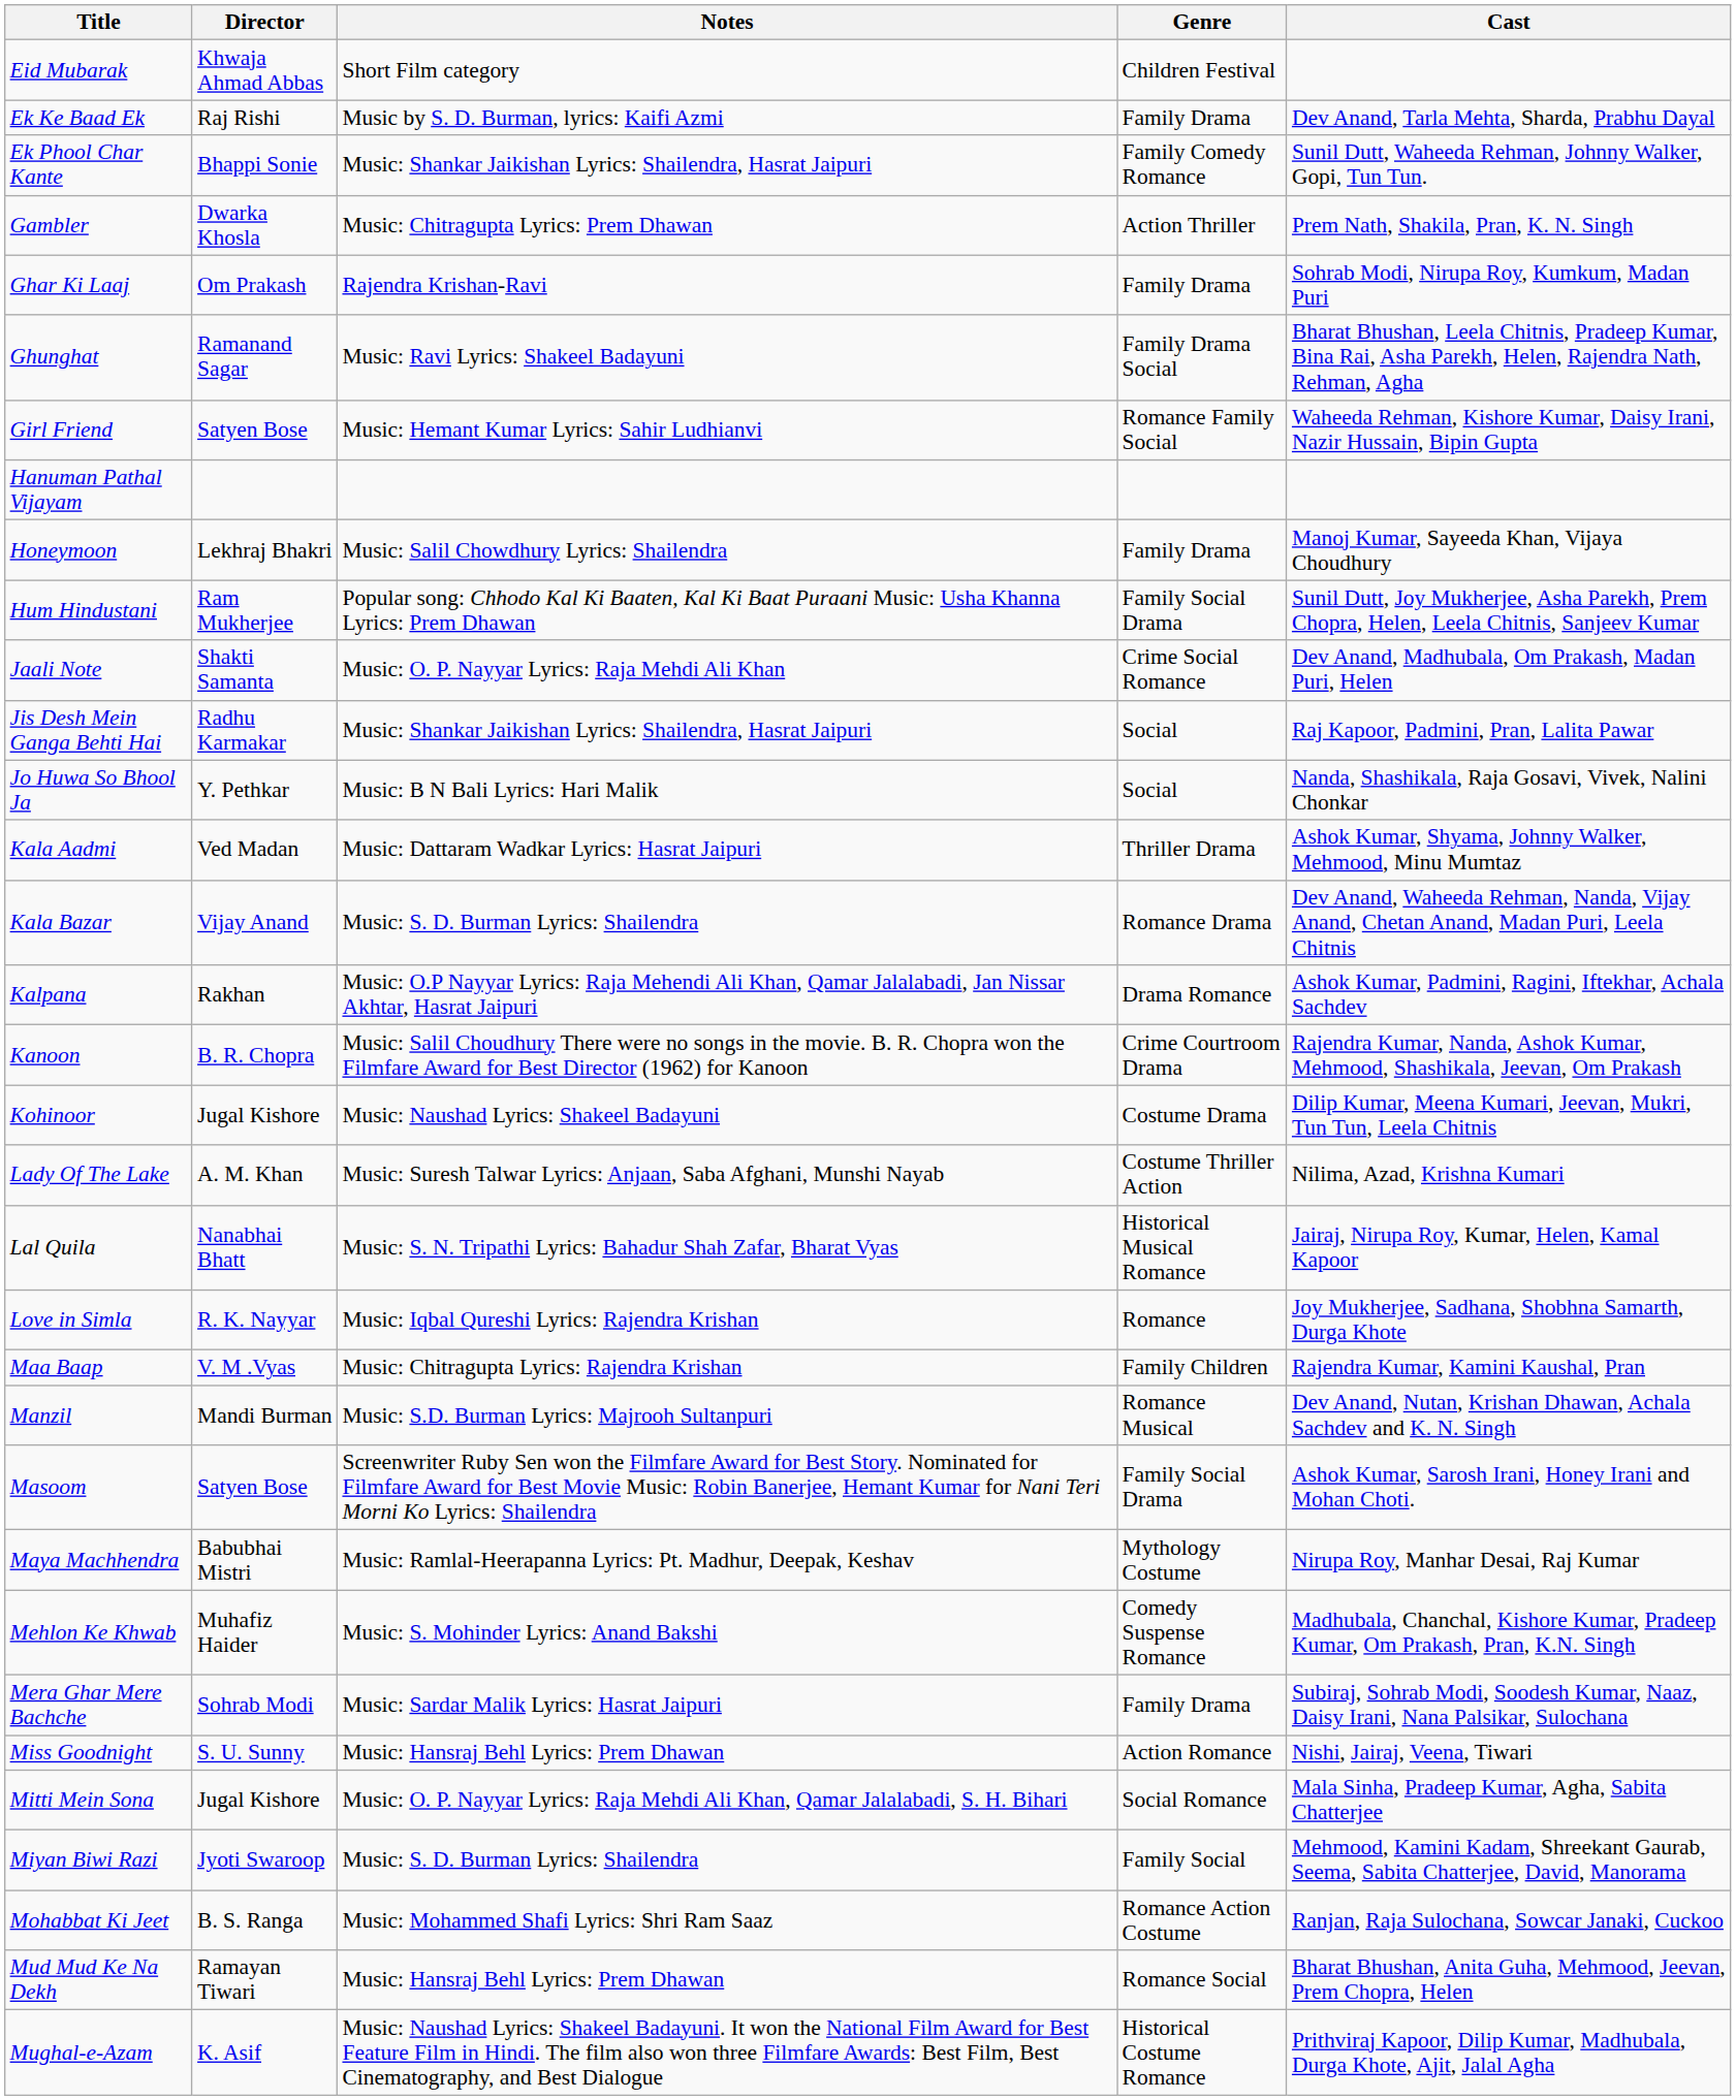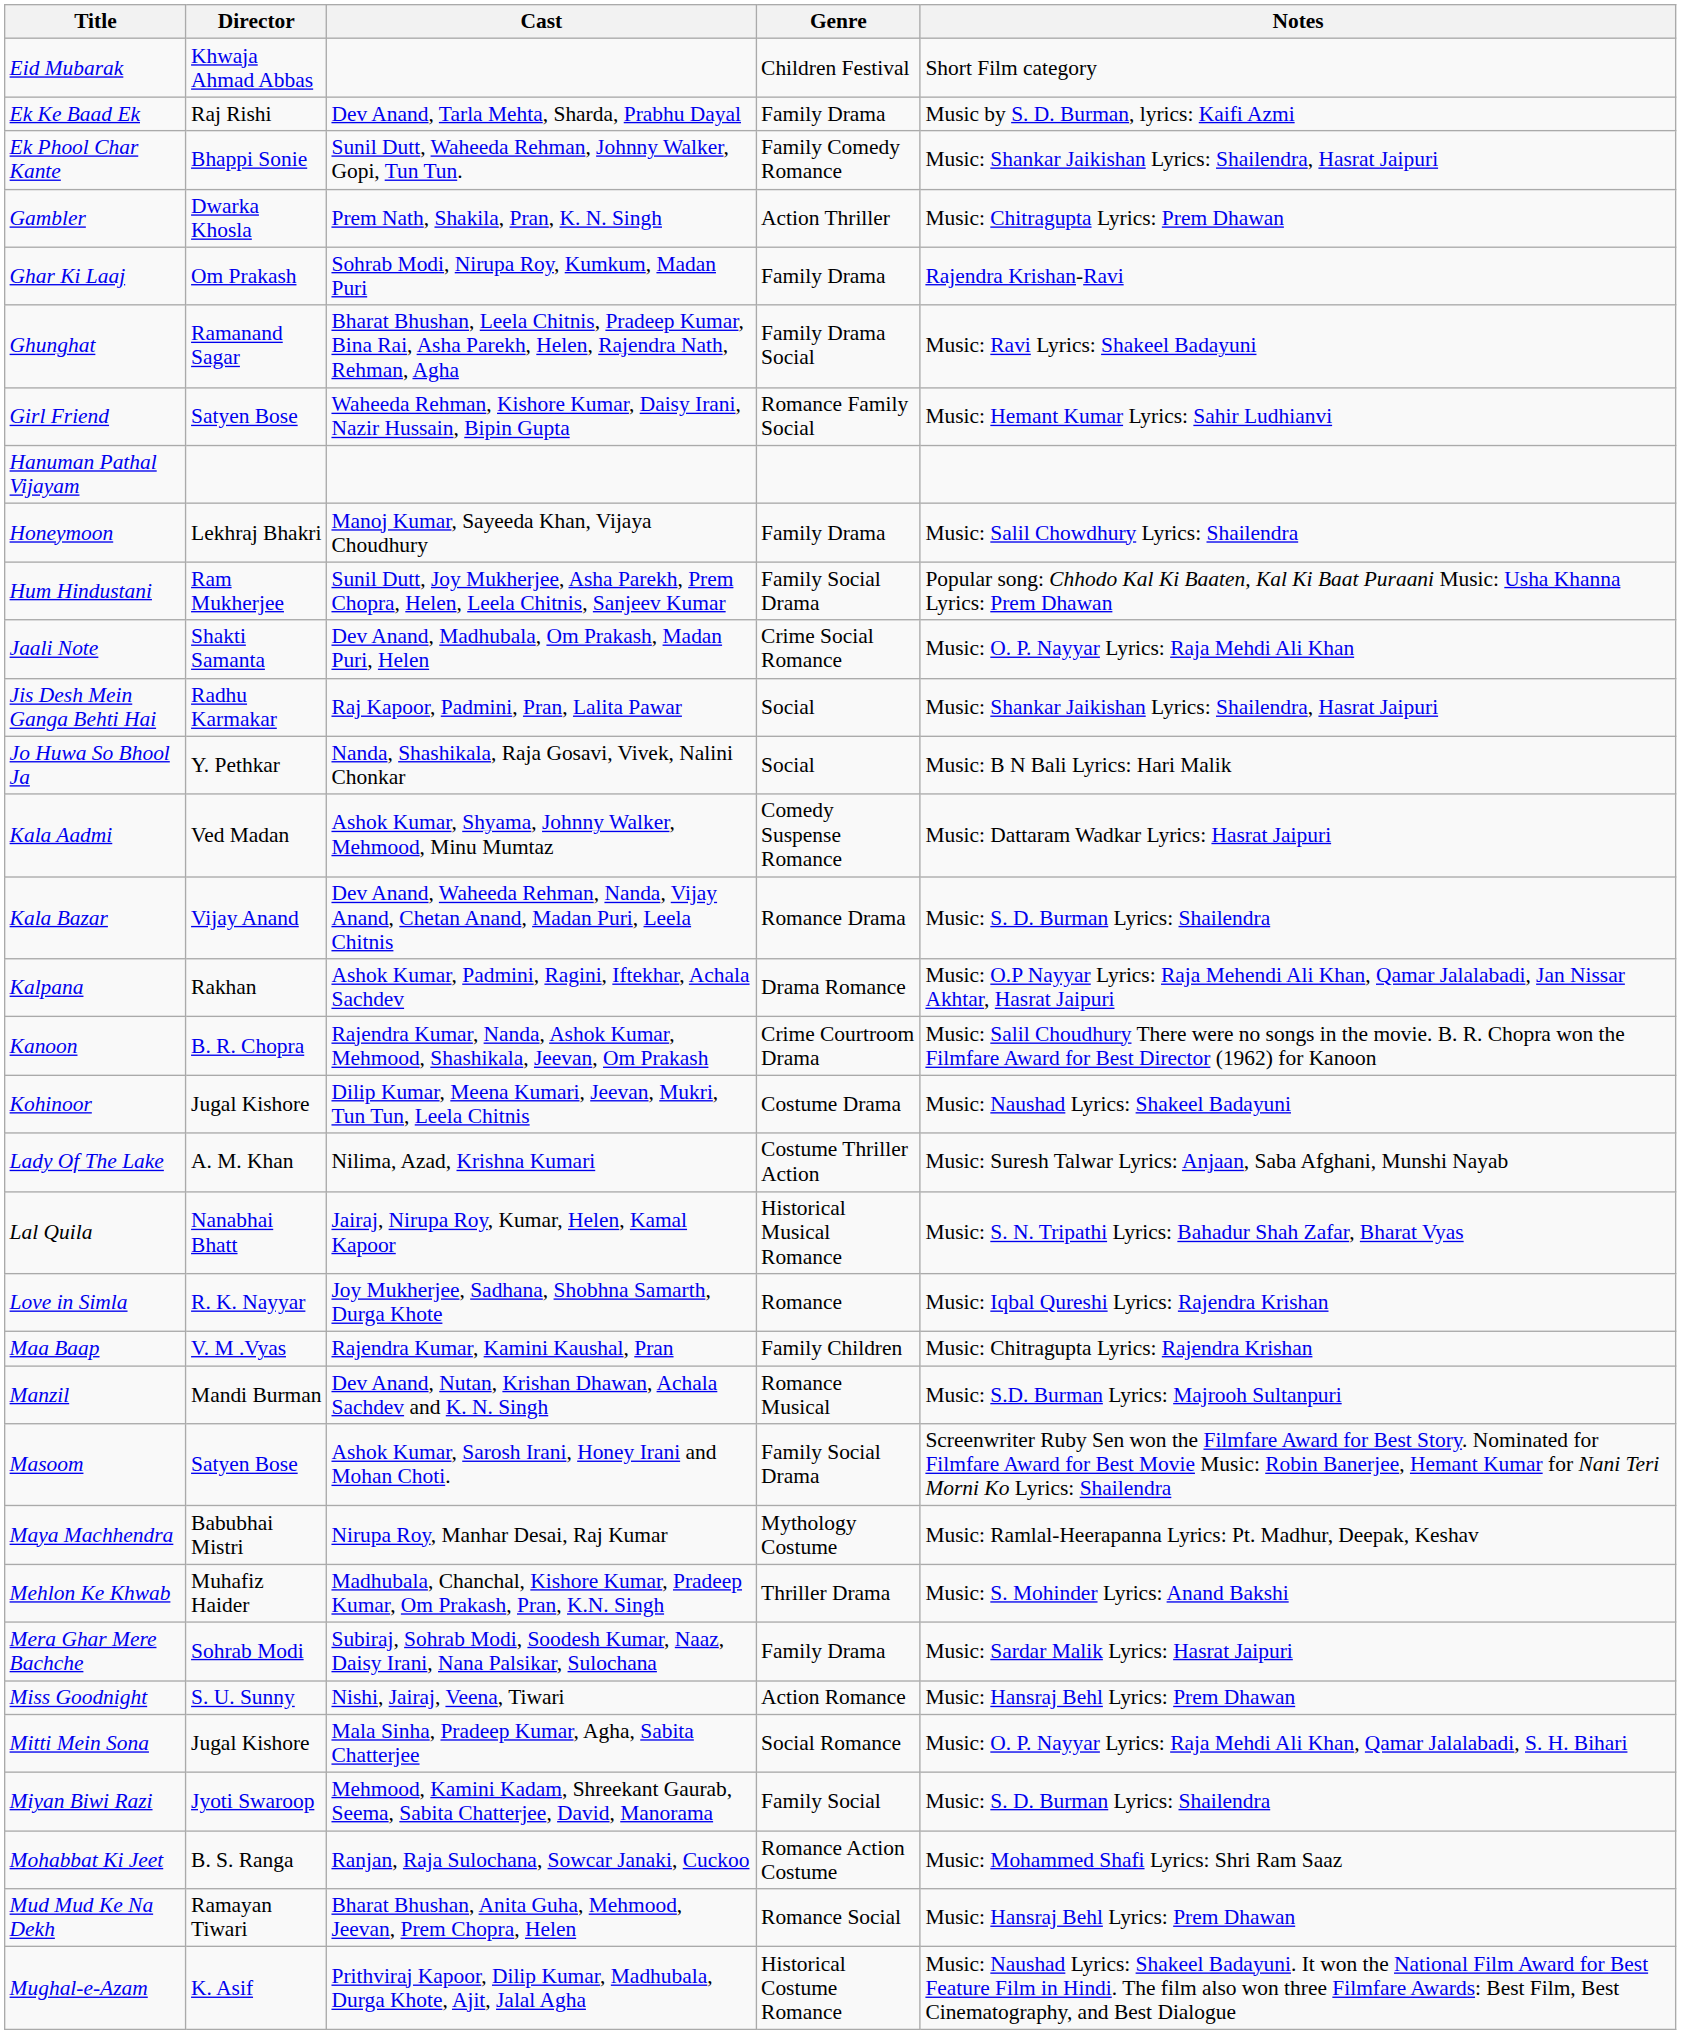columns swapped: Cast <-> Notes
Kala Aadmi | Genre: Thriller Drama -> Comedy Suspense Romance
Mehlon Ke Khwab | Genre: Comedy Suspense Romance -> Thriller Drama
